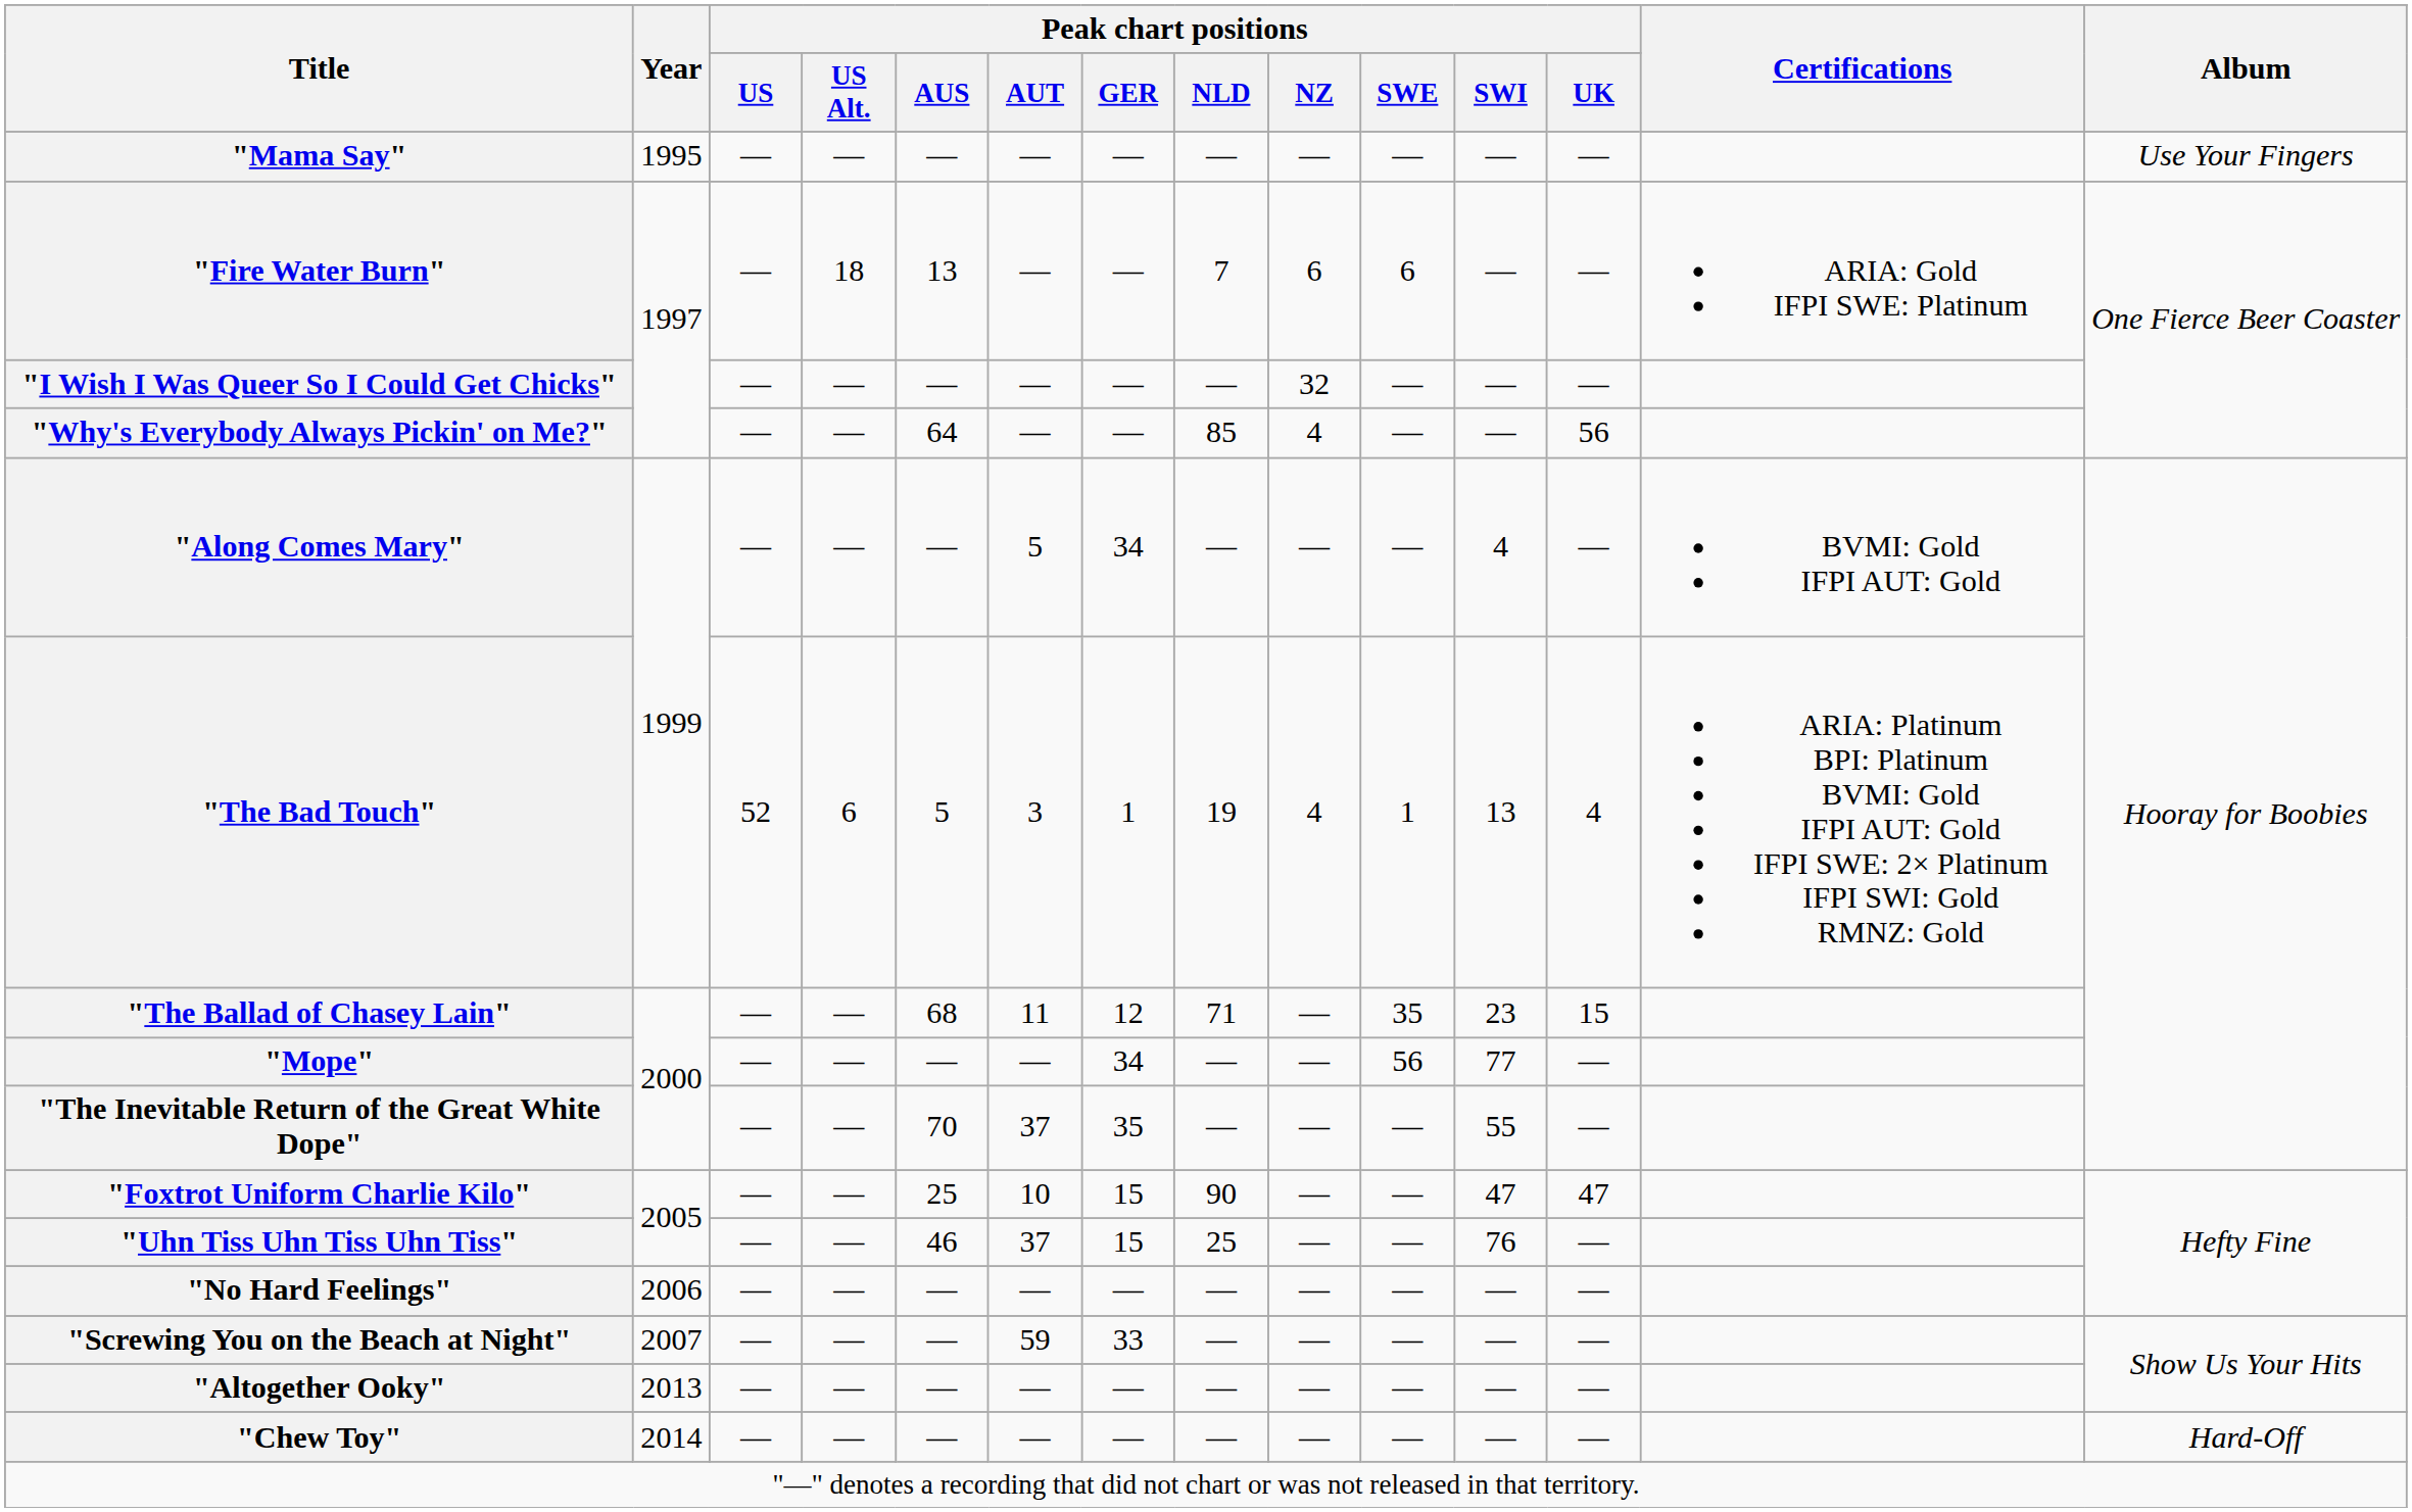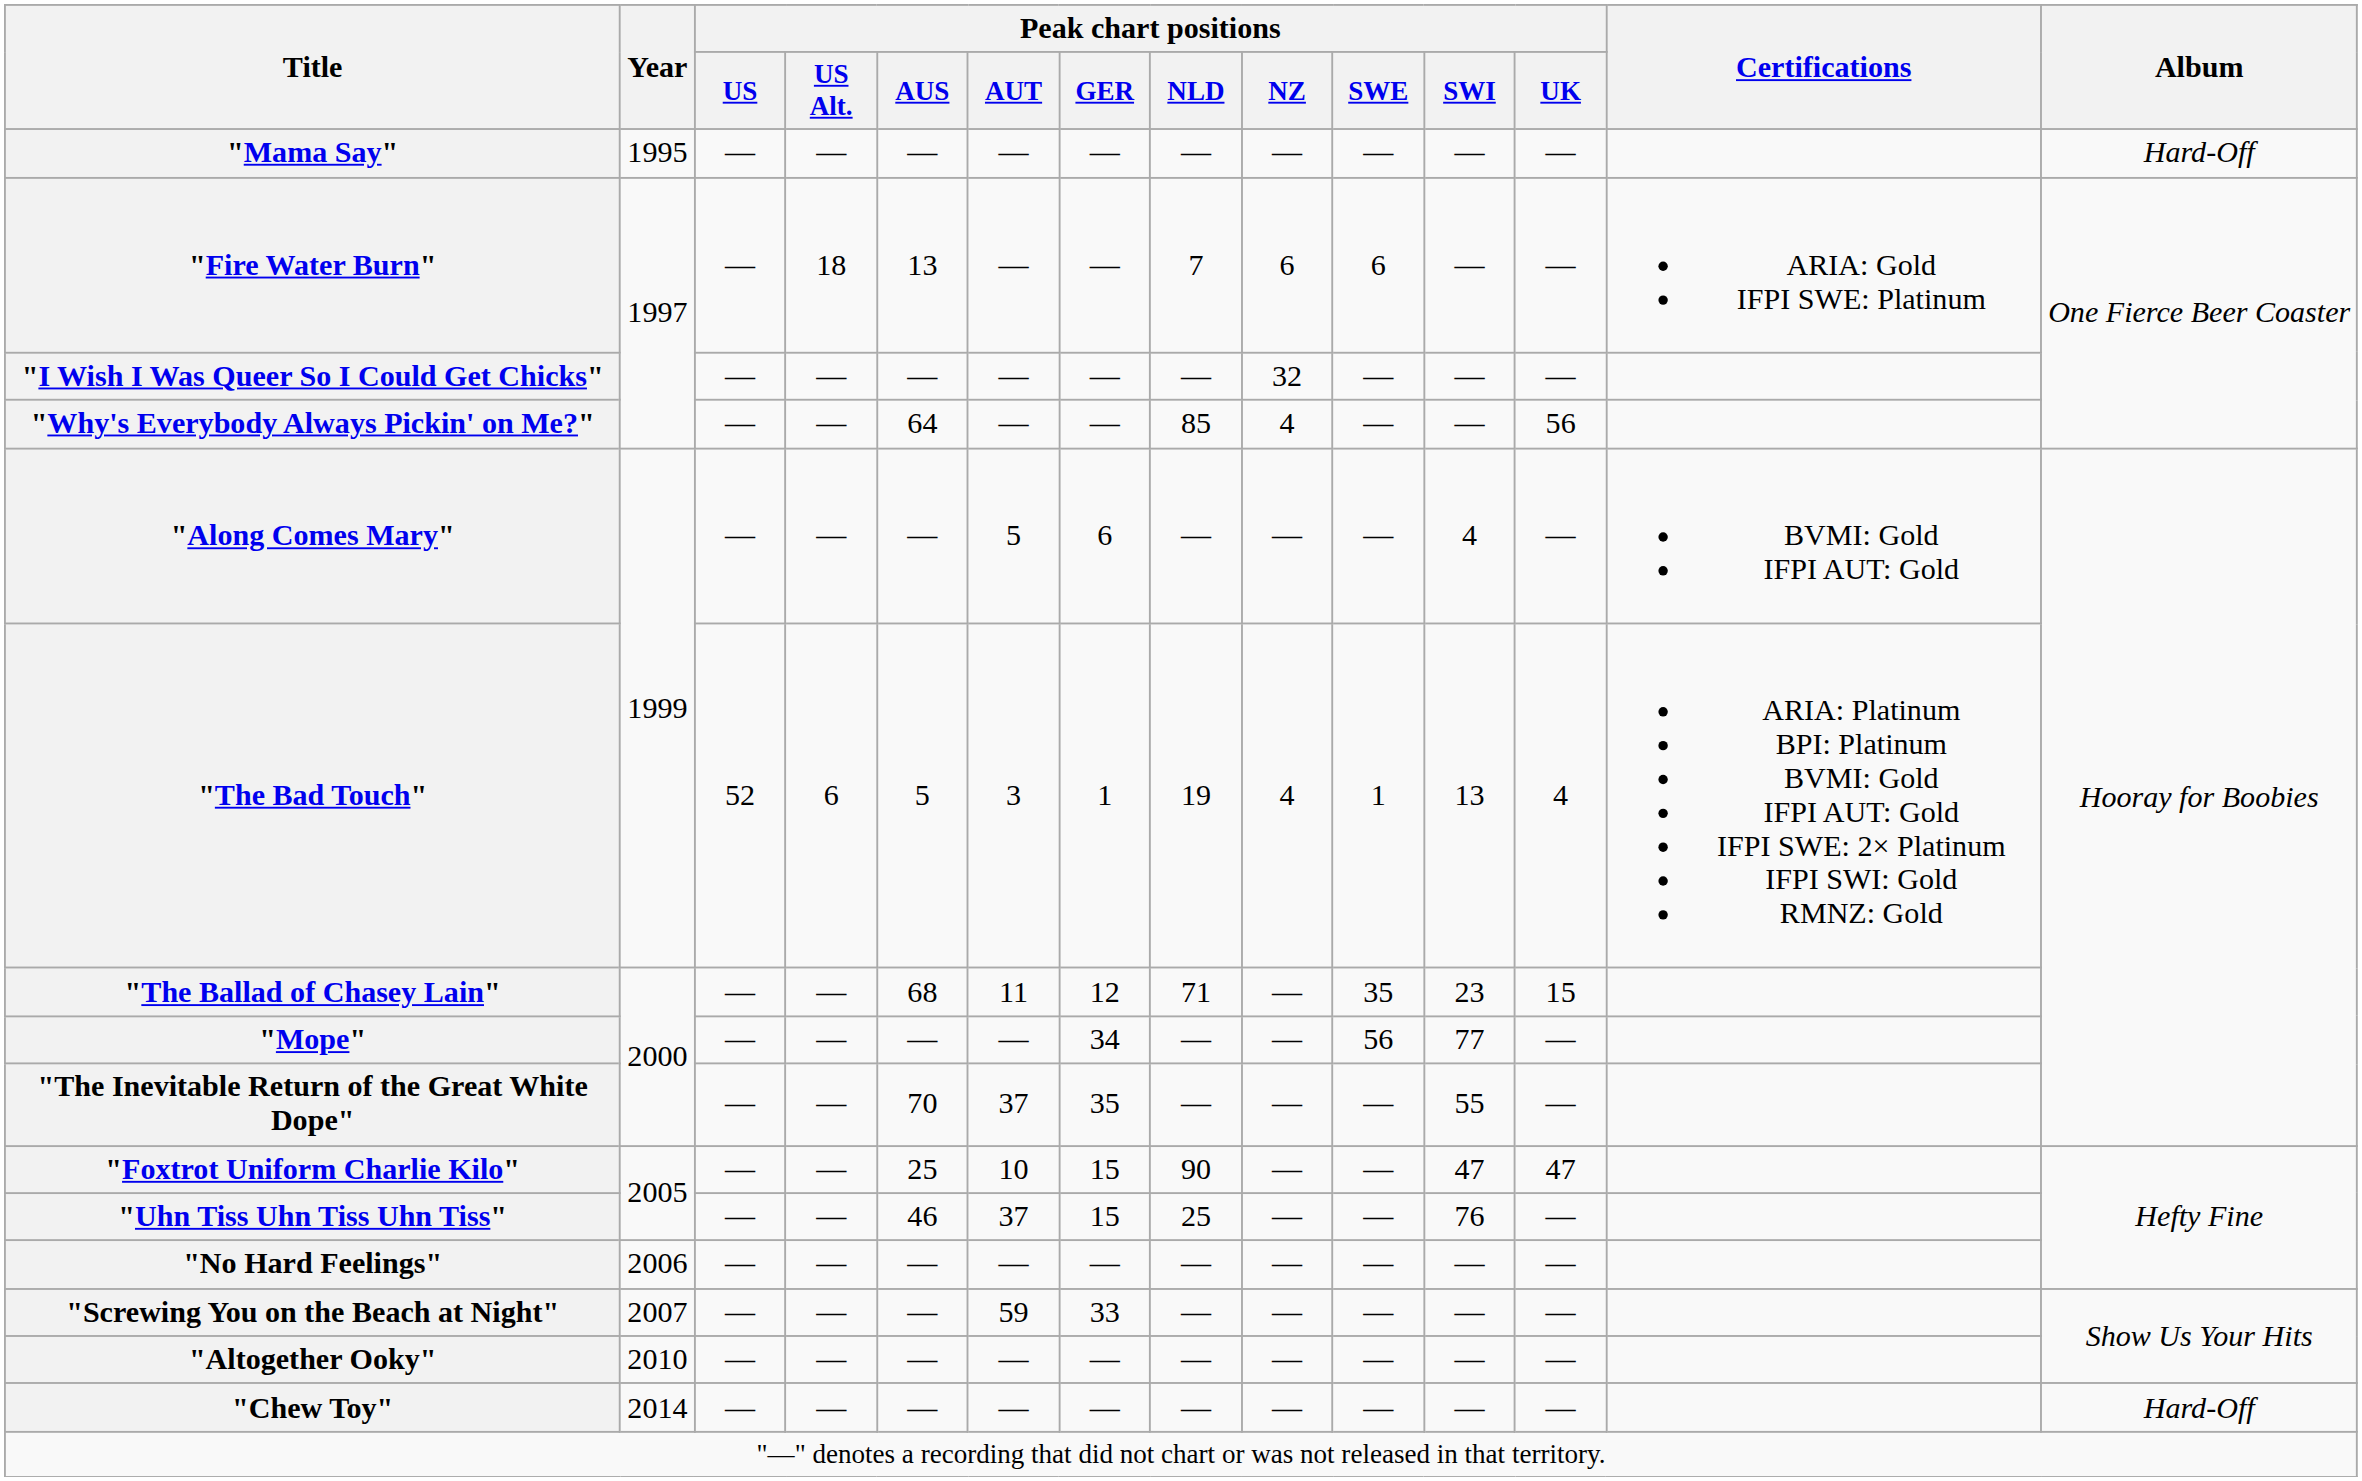"Mama Say" | Album: Use Your Fingers -> Hard-Off
"Along Comes Mary" | Peak chart positions / GER: 34 -> 6
"Altogether Ooky" | Year: 2013 -> 2010
